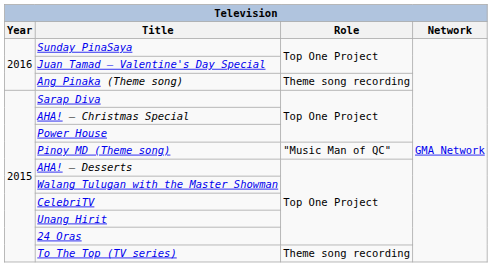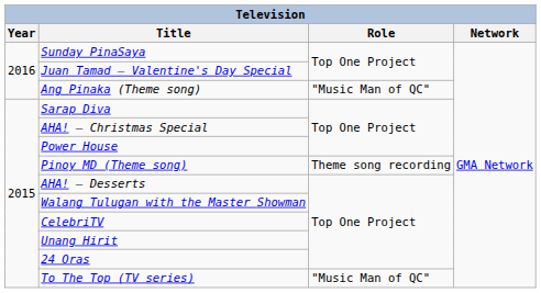Ang Pinaka (Theme song) | Role: Theme song recording -> "Music Man of QC"
Pinoy MD (Theme song) | Role: "Music Man of QC" -> Theme song recording
To The Top (TV series) | Role: Theme song recording -> "Music Man of QC"
